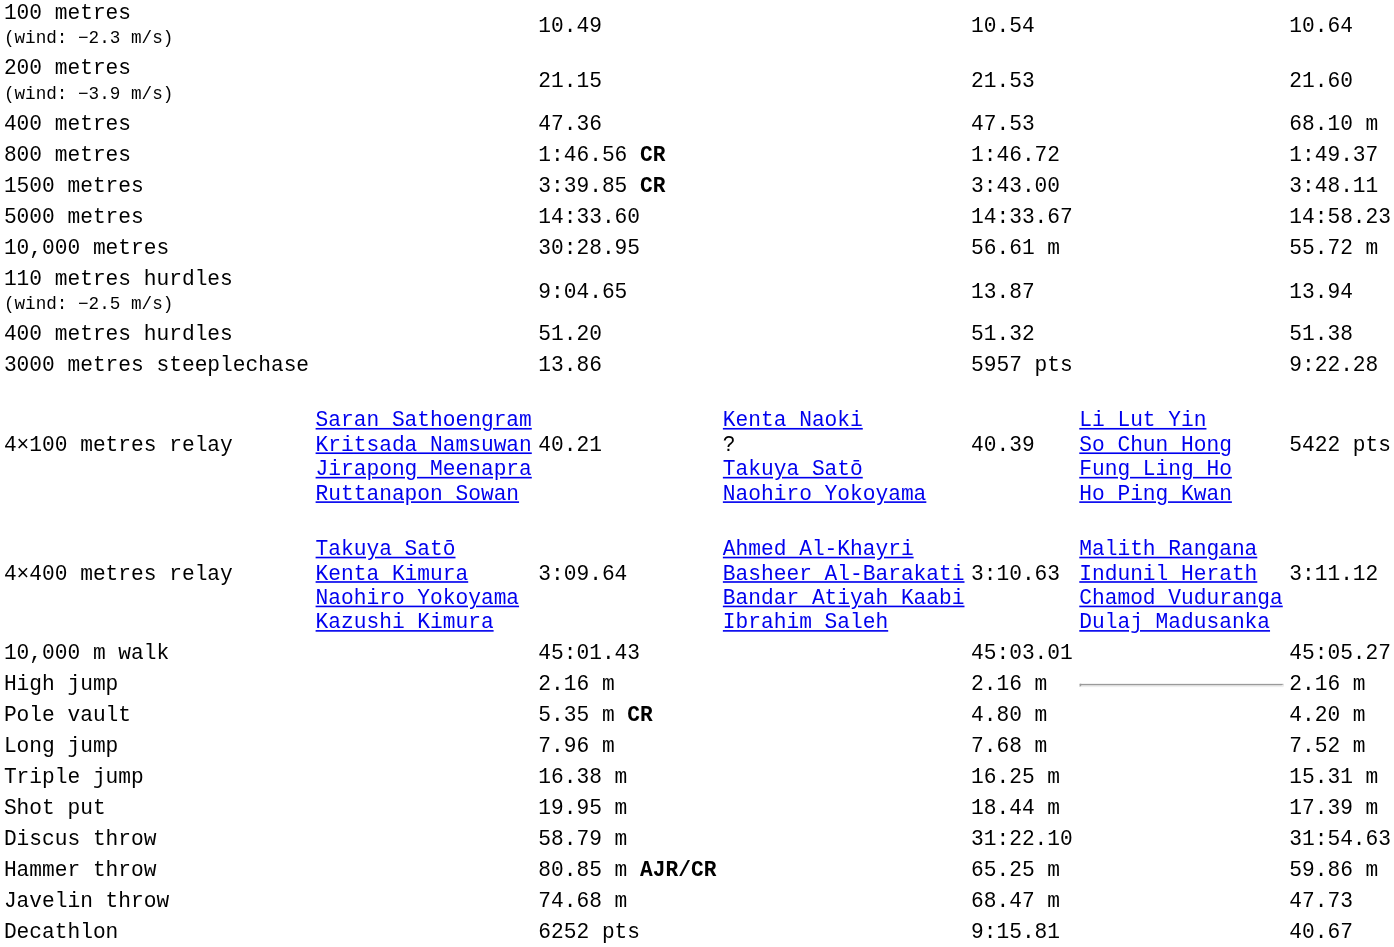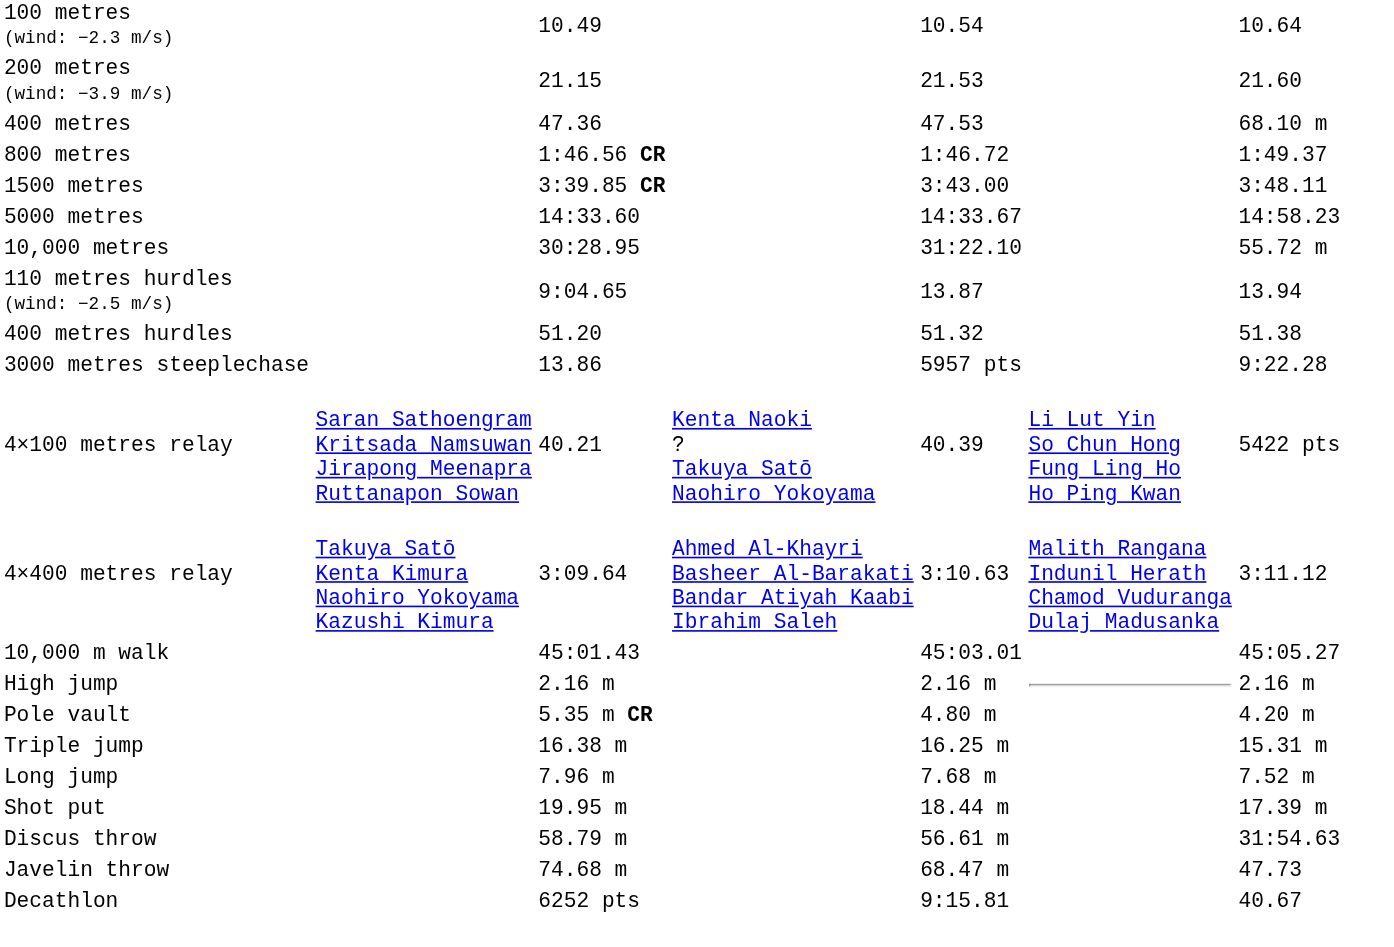10,000 metres | column 5: 56.61 m -> 31:22.10
rows swapped: Long jump <-> Triple jump
Discus throw | column 5: 31:22.10 -> 56.61 m
- row: Hammer throw | 80.85 m AJR/CR | 65.25 m | 59.86 m
